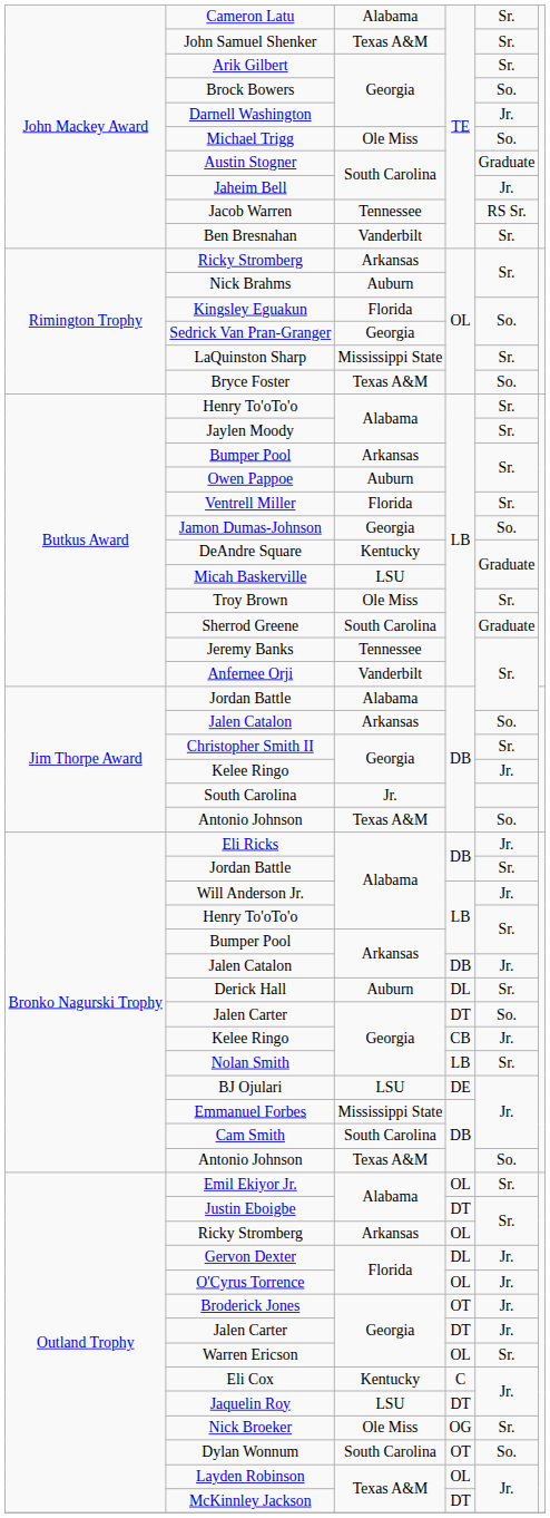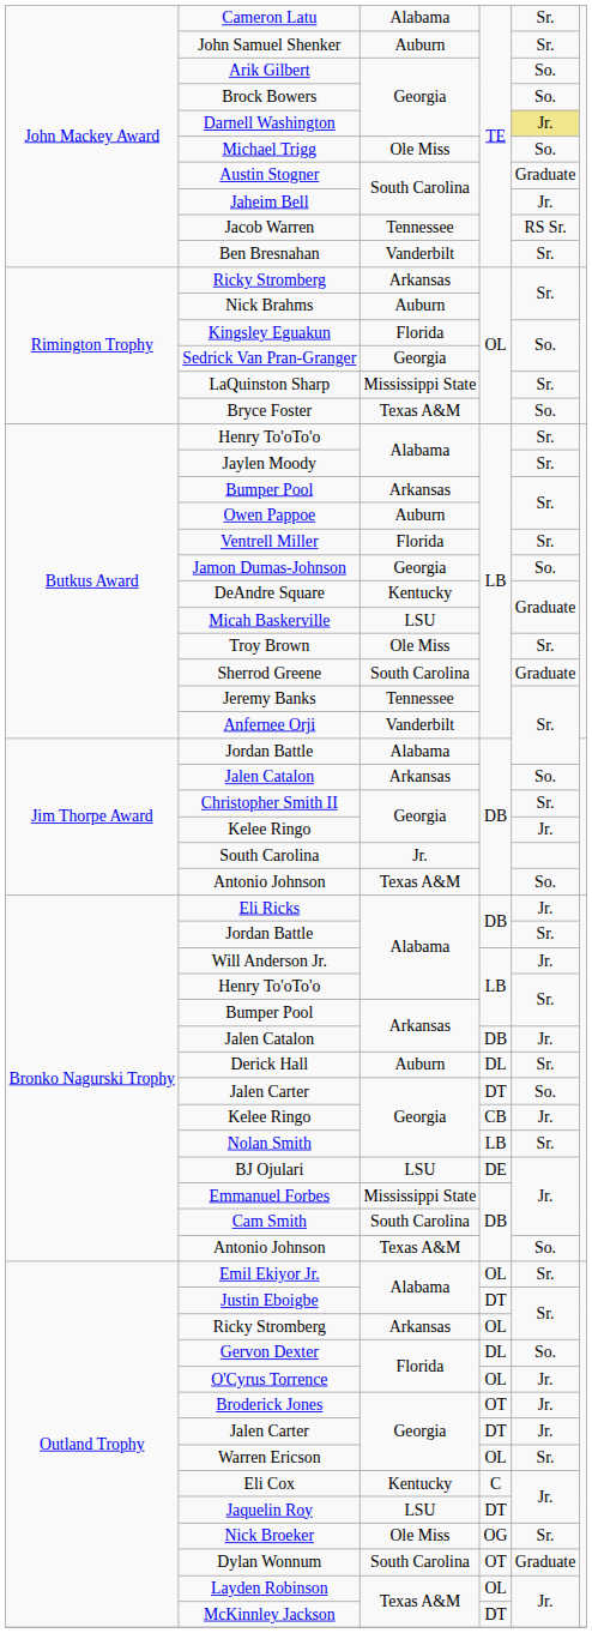John Samuel Shenker | column 3: Texas A&M -> Auburn
Arik Gilbert | column 5: Sr. -> So.
Darnell Washington | column 5: no background -> khaki background
Gervon Dexter | column 5: Jr. -> So.
Dylan Wonnum | column 5: So. -> Graduate
